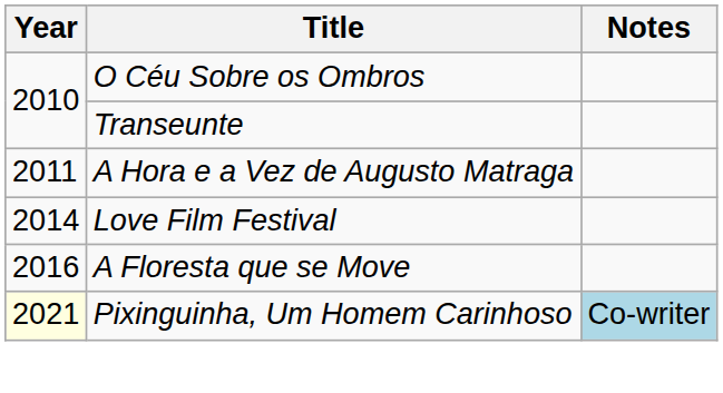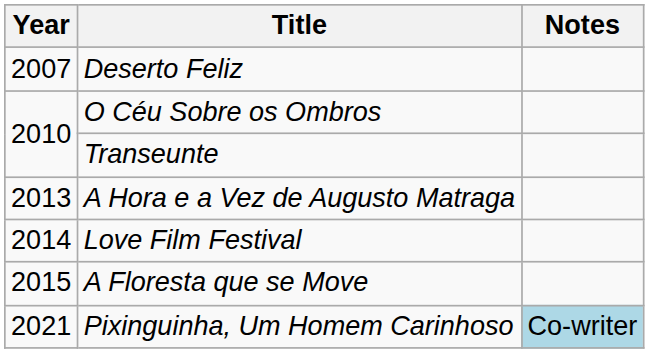+ row: 2007 | Deserto Feliz
A Hora e a Vez de Augusto Matraga | Year: 2011 -> 2013
A Floresta que se Move | Year: 2016 -> 2015
Pixinguinha, Um Homem Carinhoso | Year: lightyellow background -> no background
